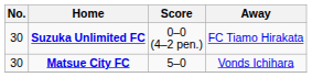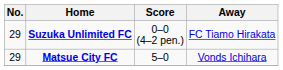Suzuka Unlimited FC | No.: 30 -> 29
Matsue City FC | No.: 30 -> 29
